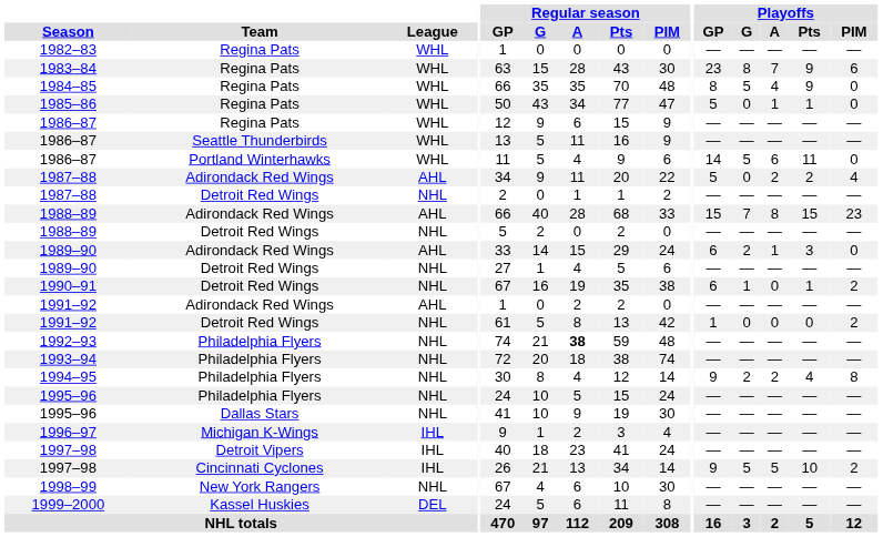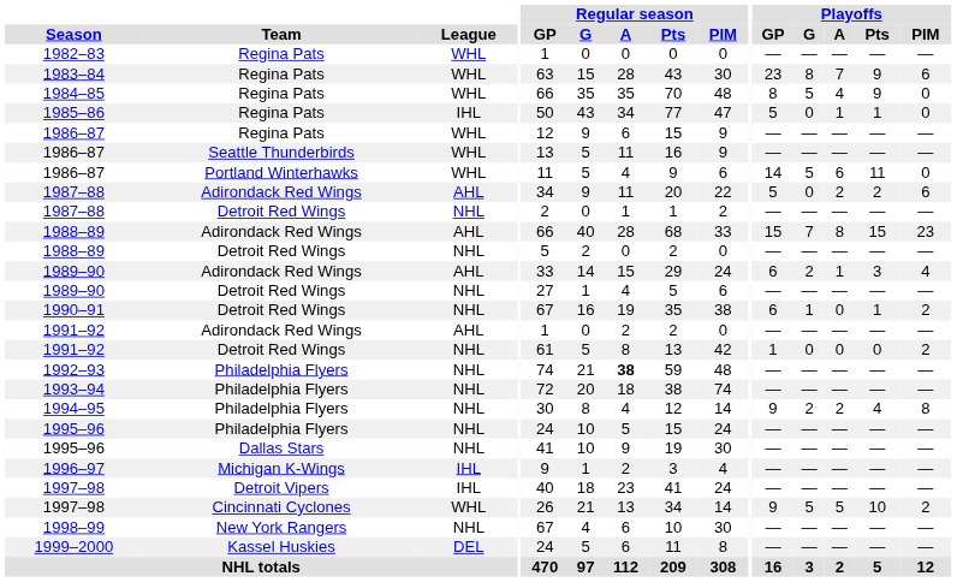1985–86 | League: WHL -> IHL
1987–88 / Adirondack Red Wings | Playoffs / PIM: 4 -> 6
1989–90 / Adirondack Red Wings | Playoffs / PIM: 0 -> 4
1997–98 / Cincinnati Cyclones | League: IHL -> WHL
